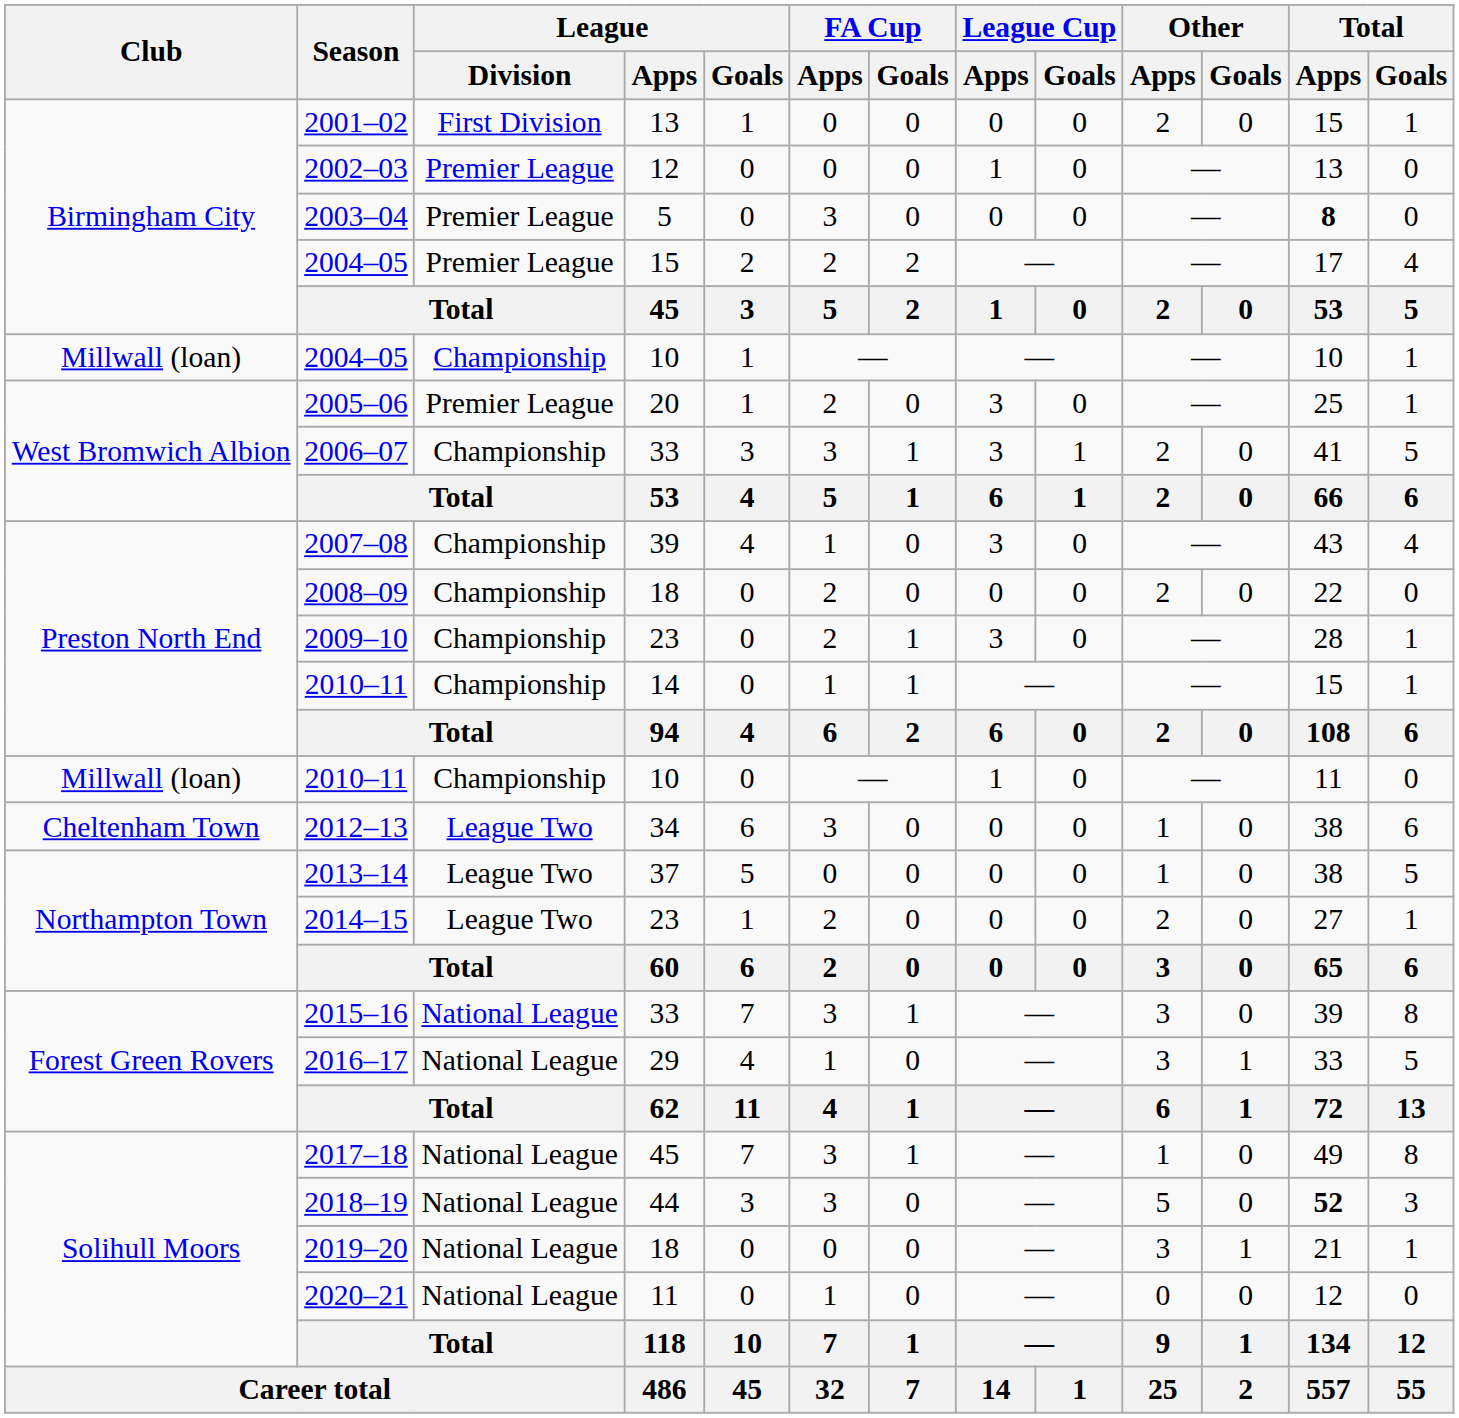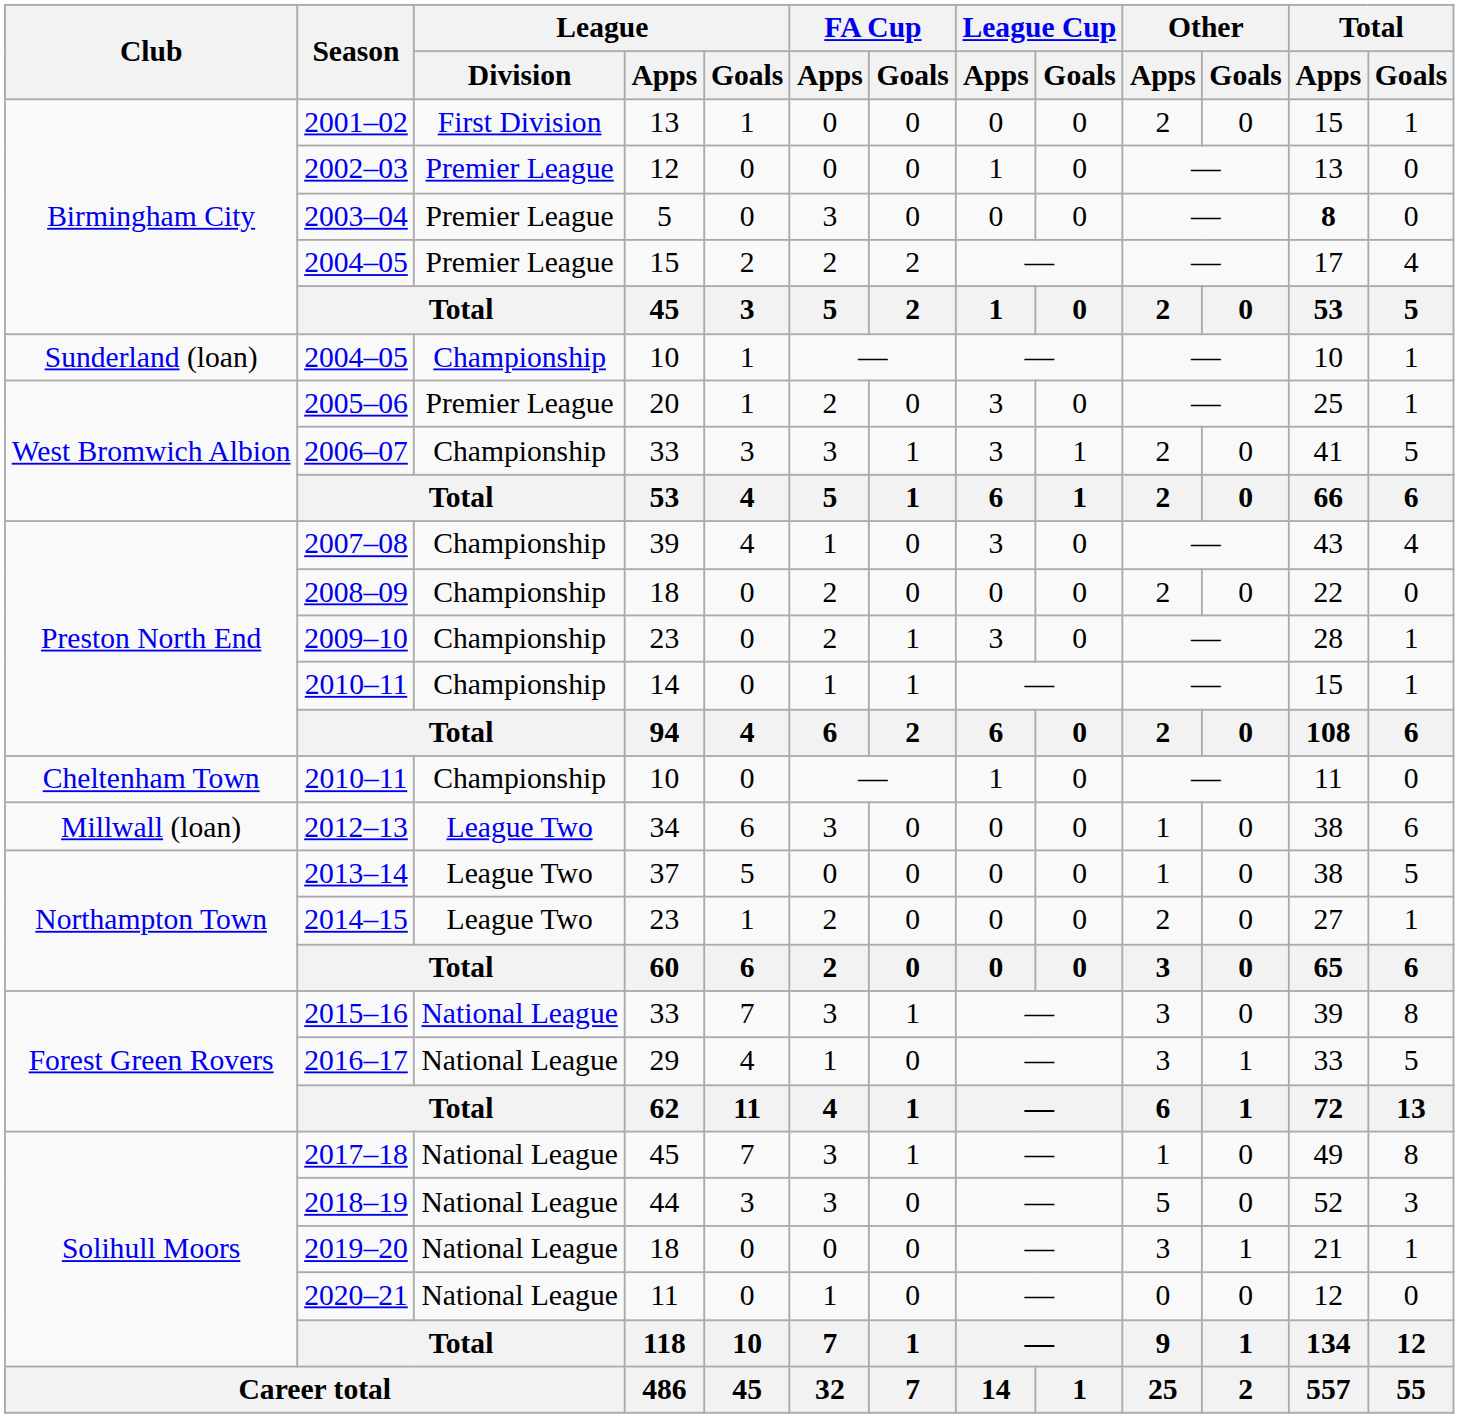2004–05 / 10 | Club: Millwall (loan) -> Sunderland (loan)
2010–11 / 10 | Club: Millwall (loan) -> Cheltenham Town
2012–13 | Club: Cheltenham Town -> Millwall (loan)
2018–19 | Total / Apps: bold -> normal
